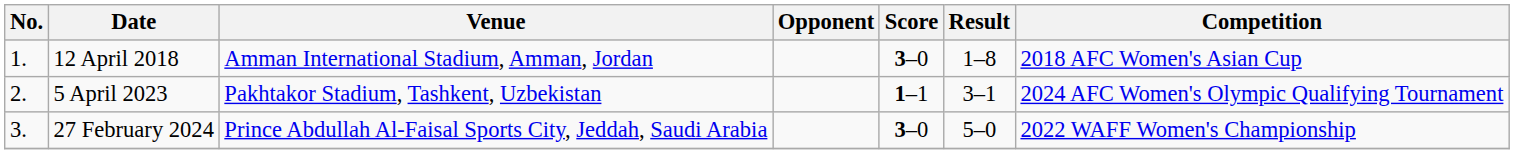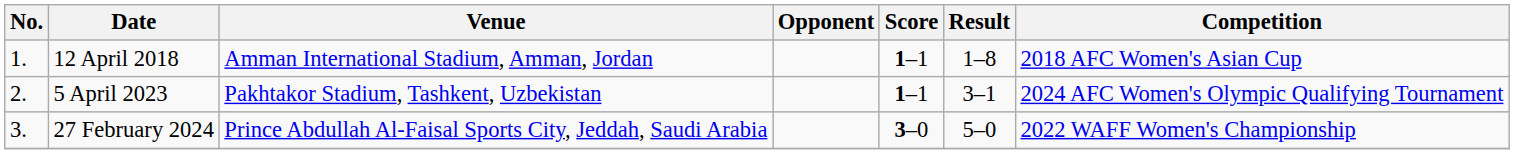12 April 2018 | Score: 3–0 -> 1–1
